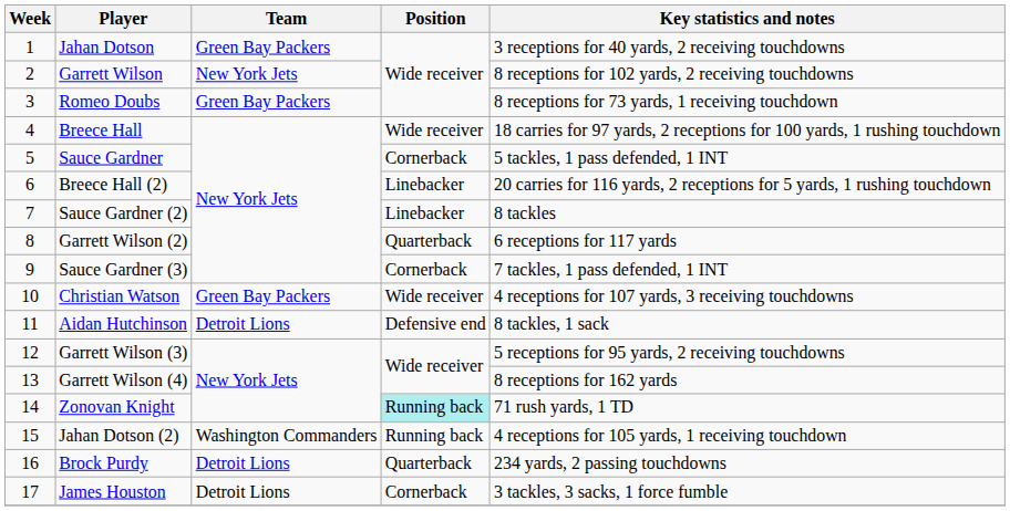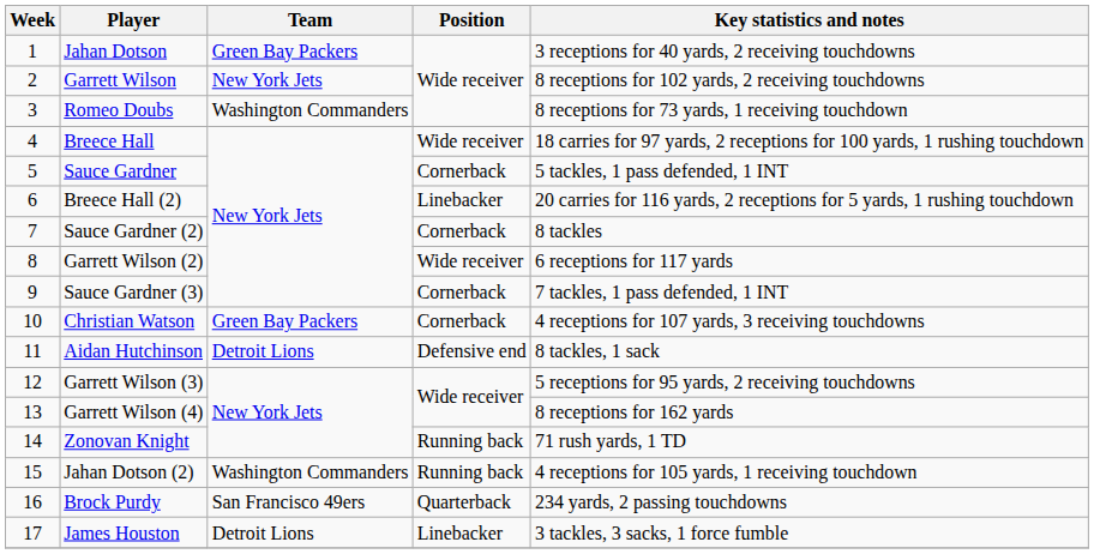Romeo Doubs | Team: Green Bay Packers -> Washington Commanders
Sauce Gardner (2) | Position: Linebacker -> Cornerback
Garrett Wilson (2) | Position: Quarterback -> Wide receiver
Christian Watson | Position: Wide receiver -> Cornerback
Zonovan Knight | Position: paleturquoise background -> no background
Brock Purdy | Team: Detroit Lions -> San Francisco 49ers
James Houston | Position: Cornerback -> Linebacker
